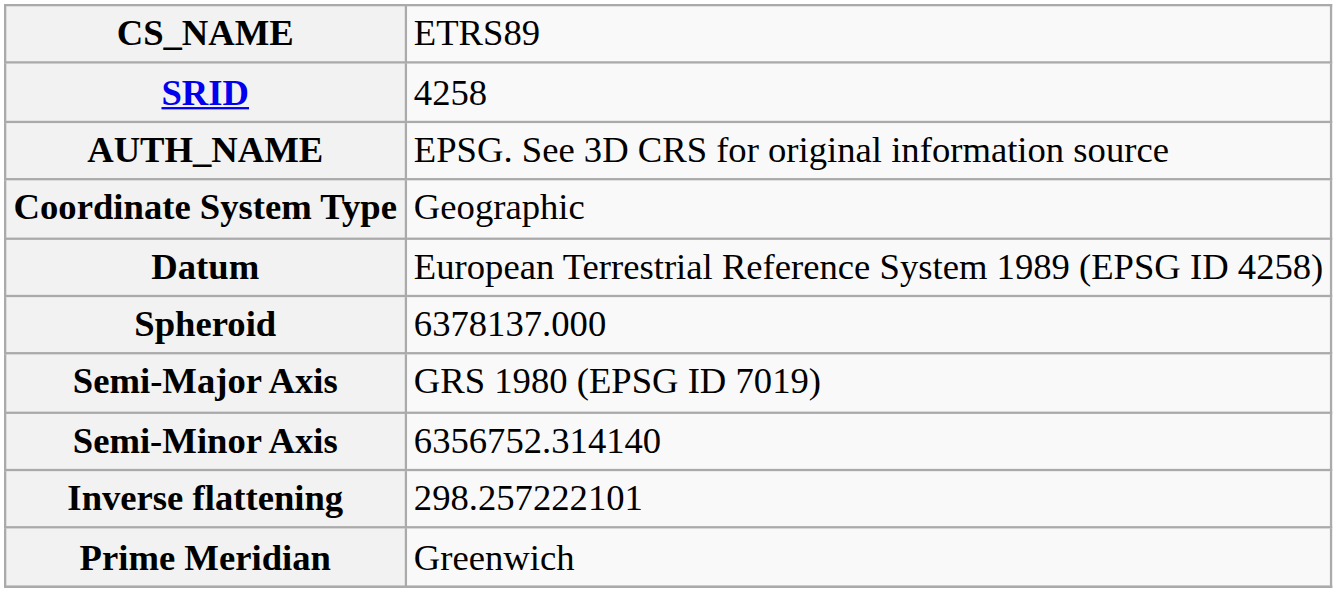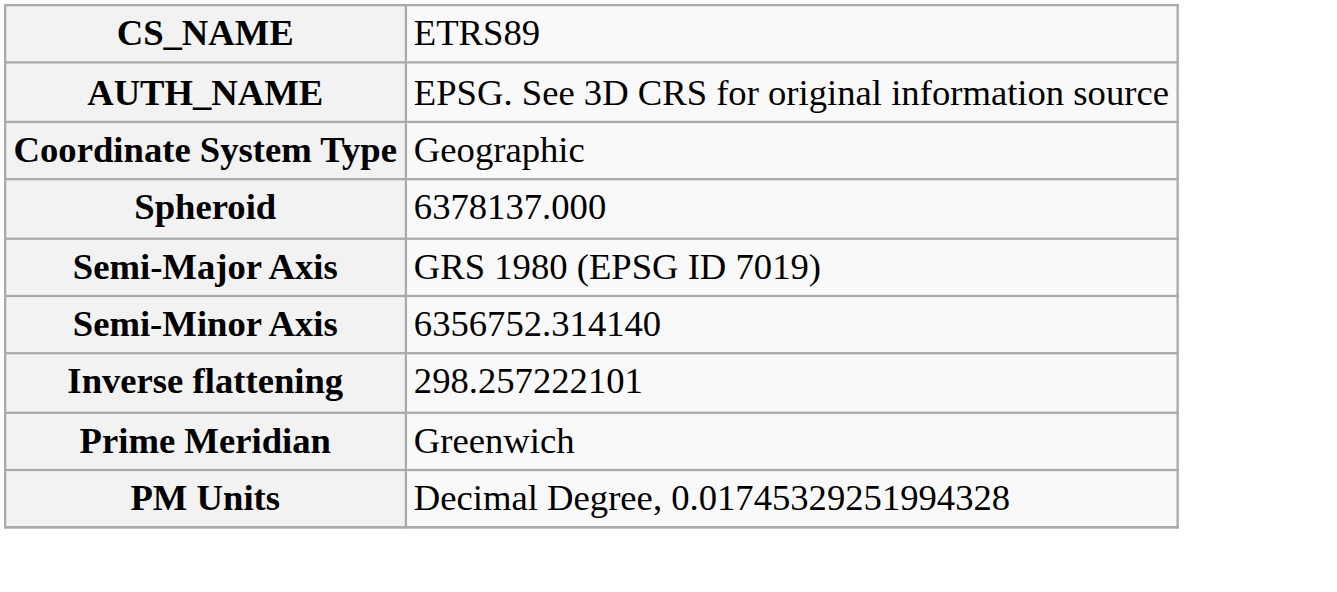- row: SRID | 4258
- row: Datum | European Terrestrial Reference System 1989 (EPSG ID 4258)
+ row: PM Units | Decimal Degree, 0.01745329251994328
